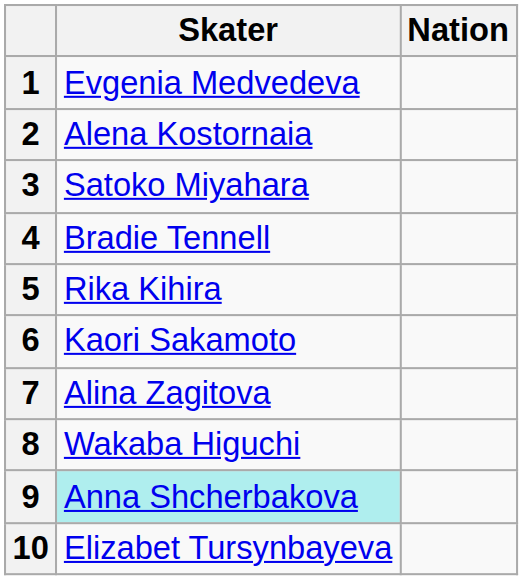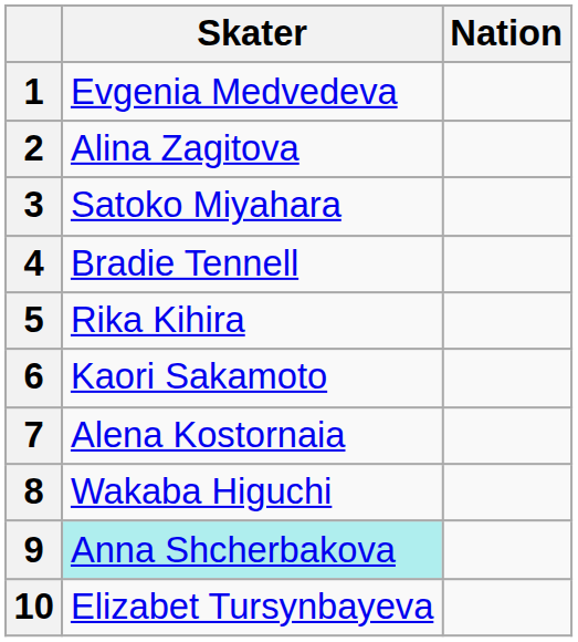2 | Skater: Alena Kostornaia -> Alina Zagitova
7 | Skater: Alina Zagitova -> Alena Kostornaia
